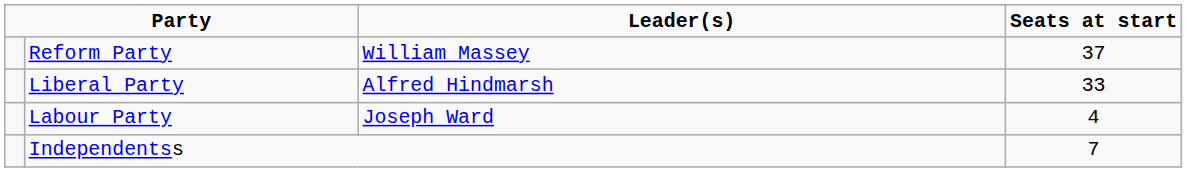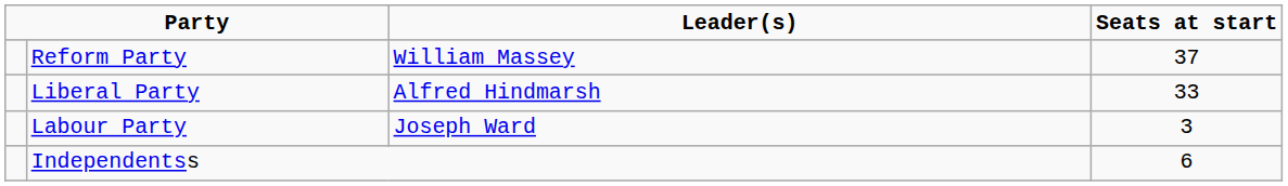Labour Party | Seats at start: 4 -> 3
Independentss | Seats at start: 7 -> 6
